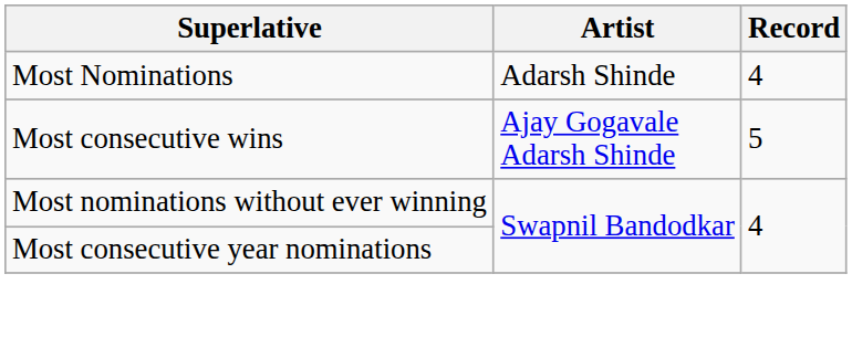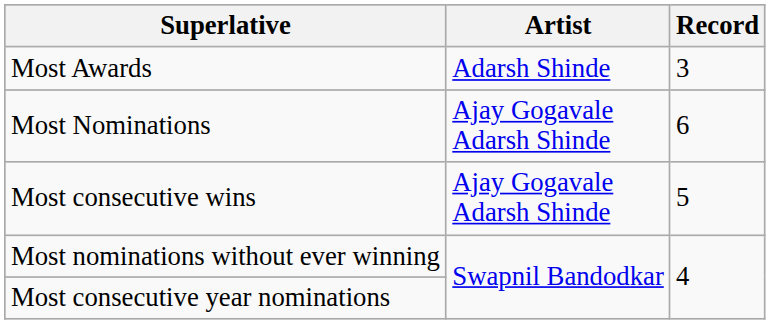+ row: Most Awards | Adarsh Shinde | 3
Most Nominations | Artist: Adarsh Shinde -> Ajay Gogavale Adarsh Shinde
Most Nominations | Record: 4 -> 6
